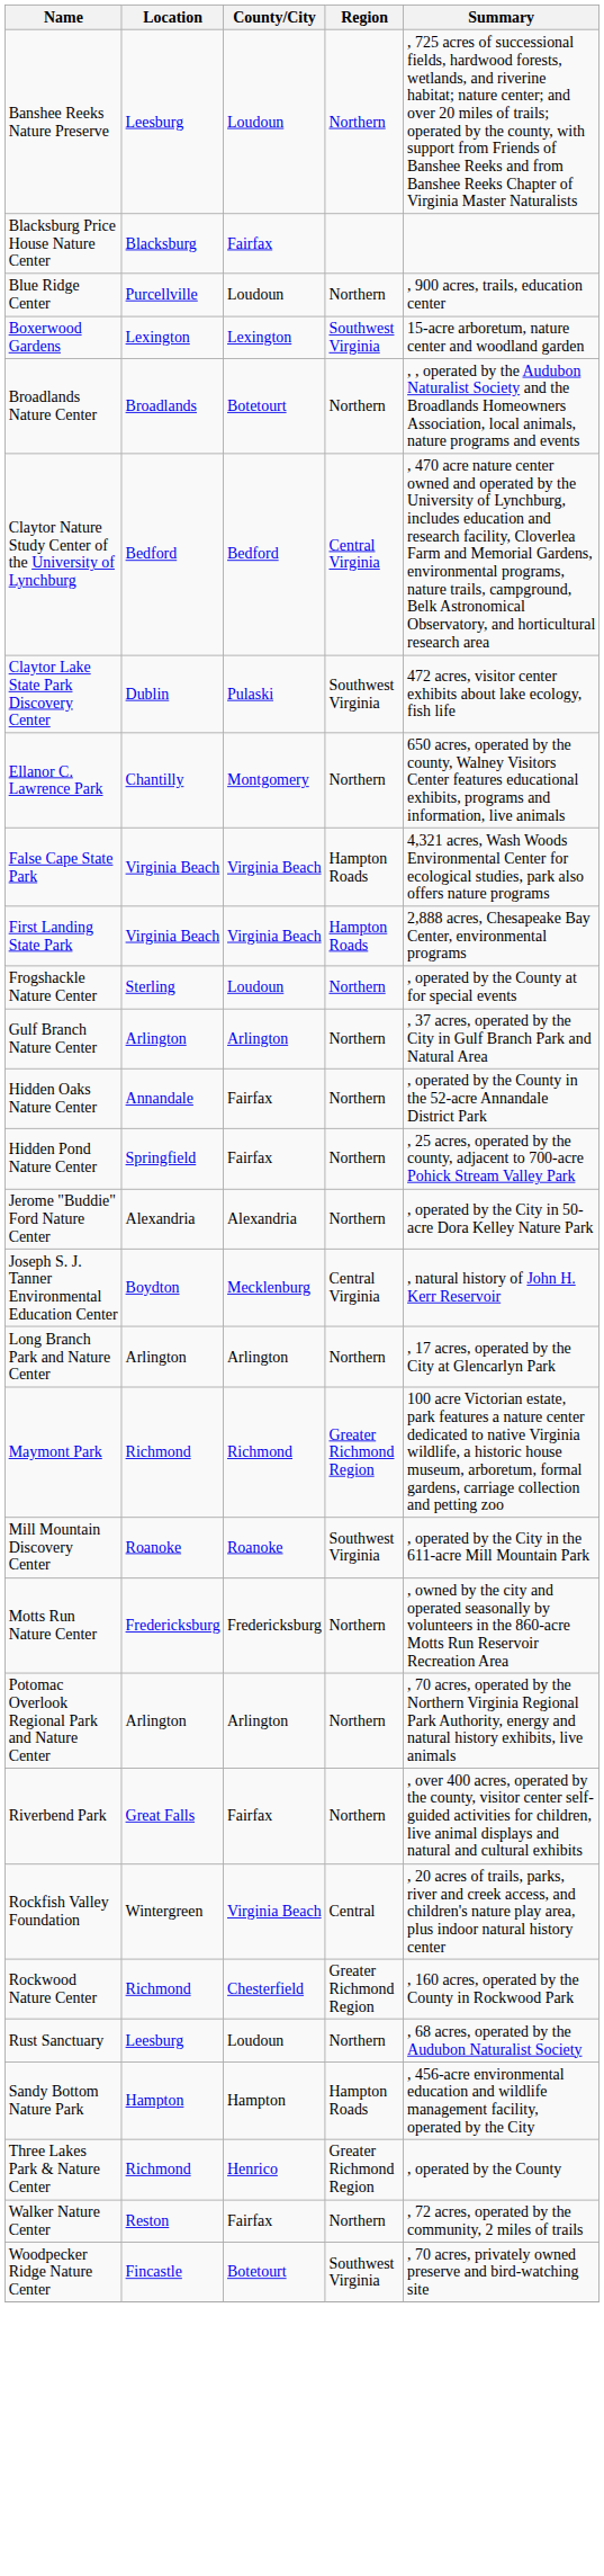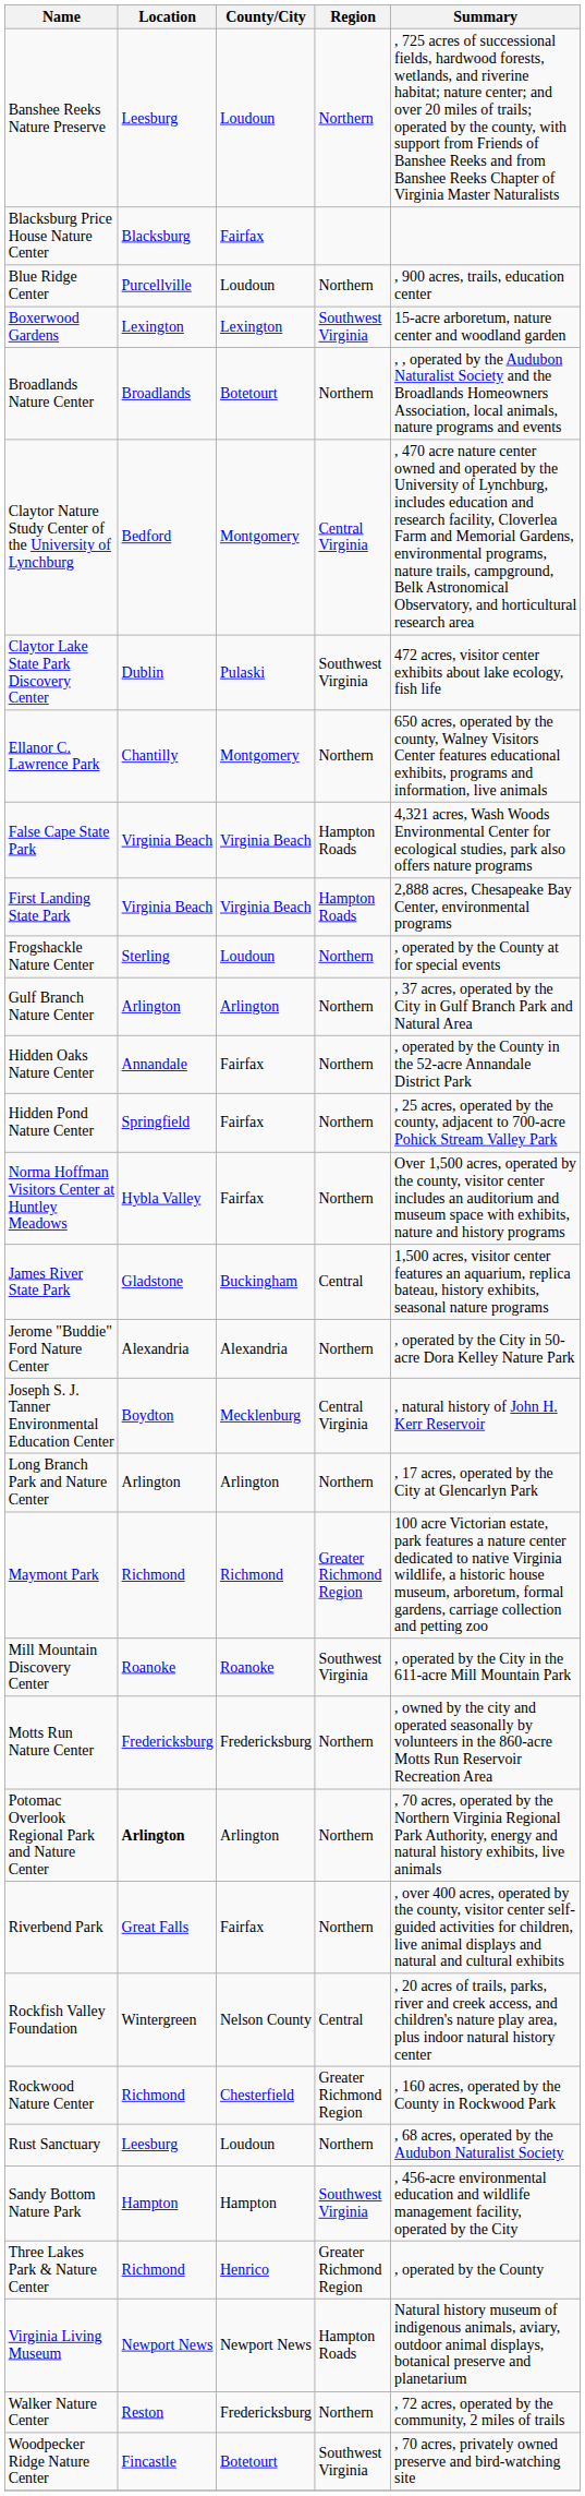Claytor Nature Study Center of the University of Lynchburg | County/City: Bedford -> Montgomery
+ row: Norma Hoffman Visitors Center at Huntley Meadows | Hybla Valley | Fairfax | Northern | Over 1,500 acres, operated by the county, visitor center includes an auditorium and museum space with exhibits, nature and history programs
+ row: James River State Park | Gladstone | Buckingham | Central | 1,500 acres, visitor center features an aquarium, replica bateau, history exhibits, seasonal nature programs
Potomac Overlook Regional Park and Nature Center | Location: normal -> bold
Rockfish Valley Foundation | County/City: Virginia Beach -> Nelson County
Sandy Bottom Nature Park | Region: Hampton Roads -> Southwest Virginia
+ row: Virginia Living Museum | Newport News | Newport News | Hampton Roads | Natural history museum of indigenous animals, aviary, outdoor animal displays, botanical preserve and planetarium
Walker Nature Center | County/City: Fairfax -> Fredericksburg
